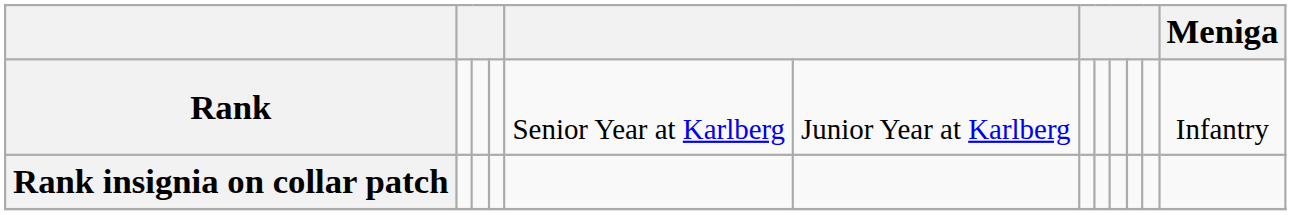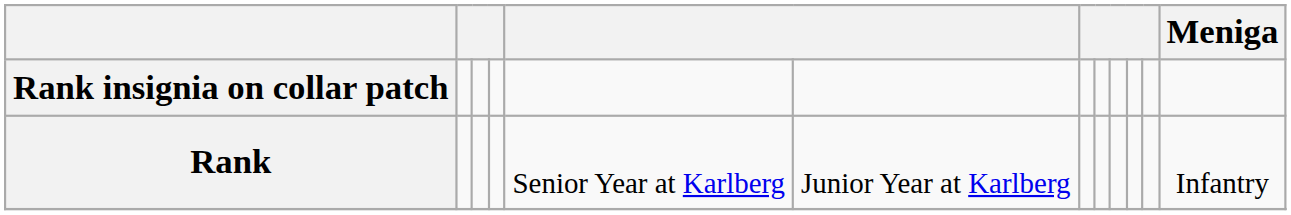rows swapped: Rank insignia on collar patch <-> Rank
